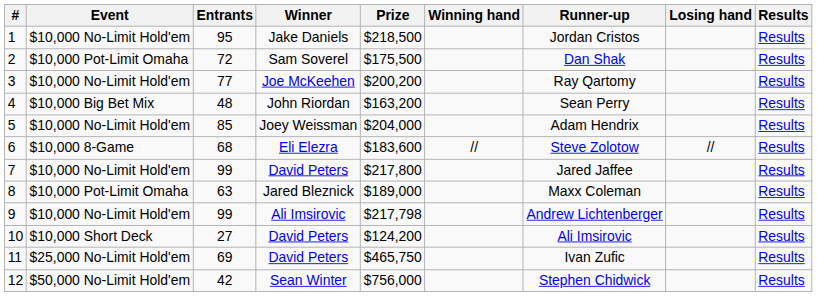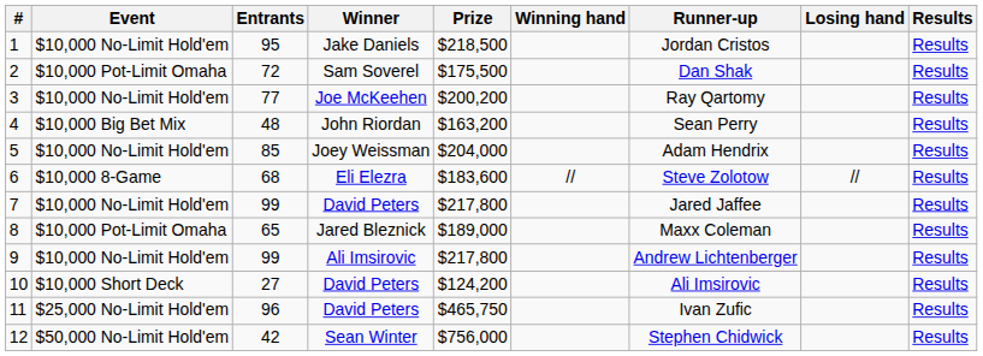8 | Entrants: 63 -> 65
9 | Prize: $217,798 -> $217,800
11 | Entrants: 69 -> 96
